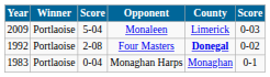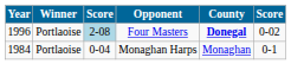- row: 2009 | Portlaoise | 5-04 | Monaleen | Limerick | 0-03
Four Masters | Year: 1992 -> 1996
Four Masters | column 3: no background -> lightblue background
Monaghan Harps | Year: 1983 -> 1984
